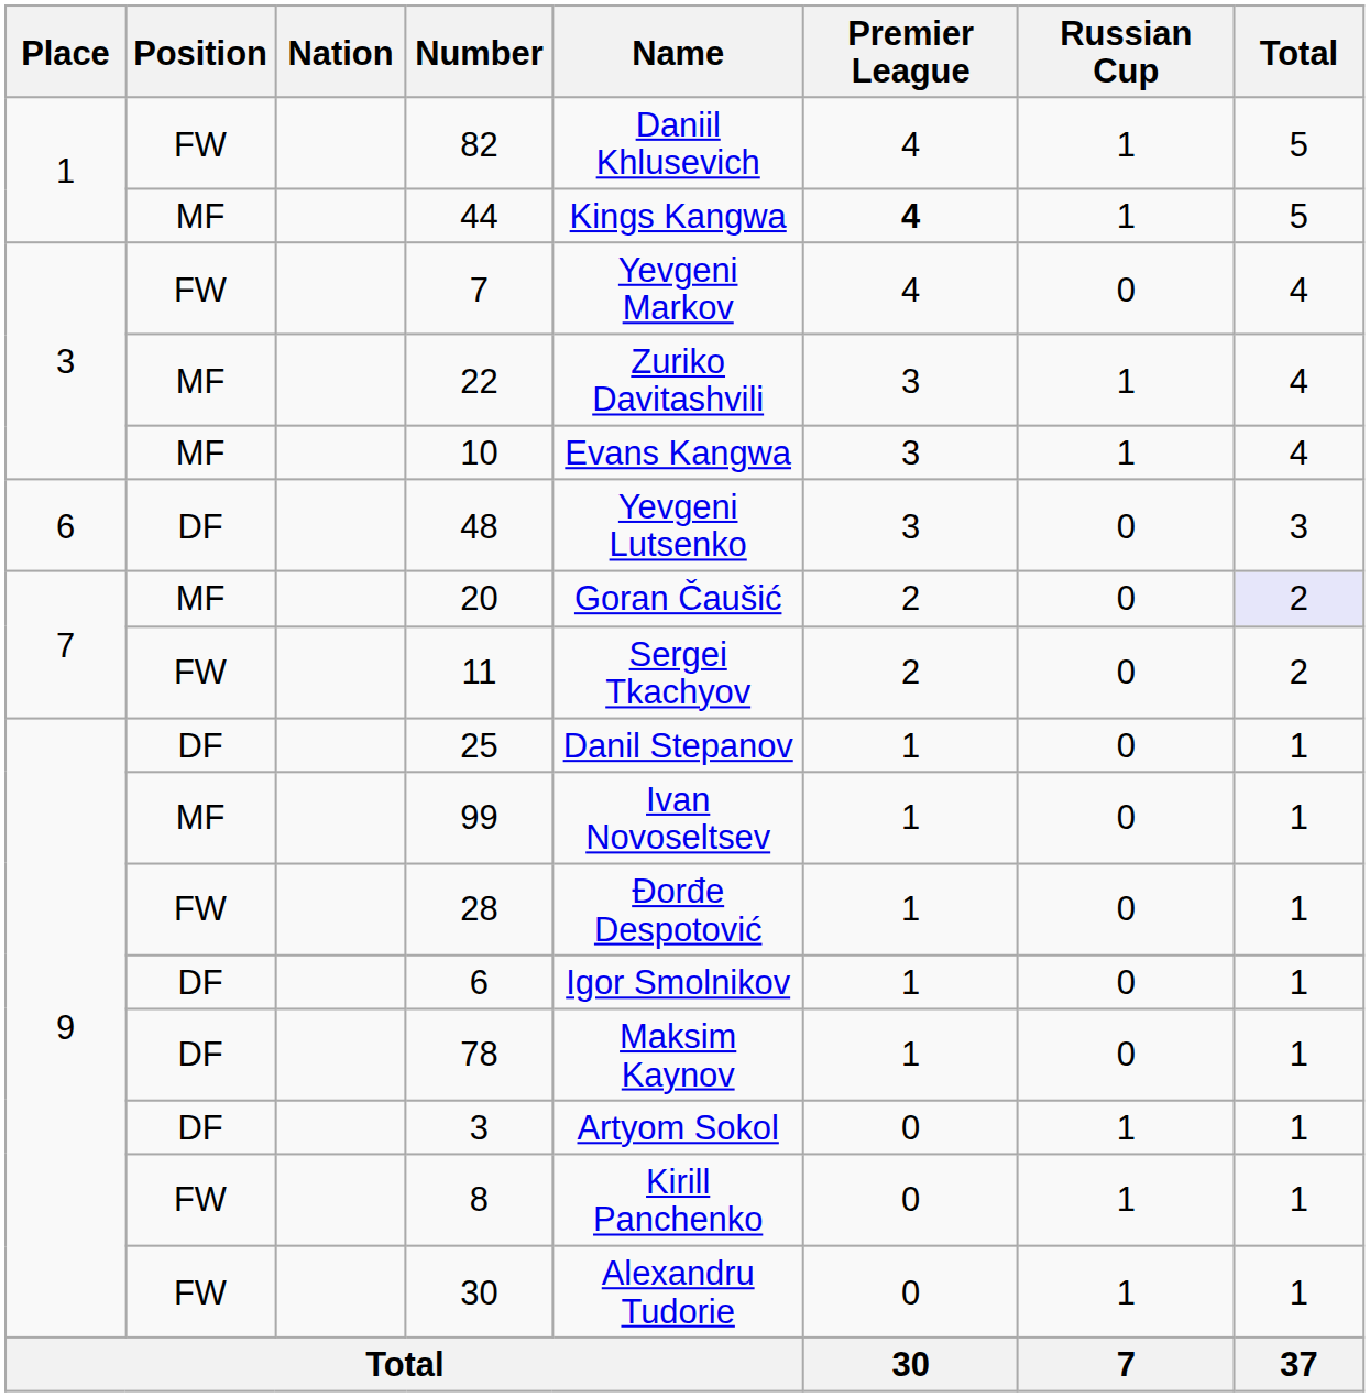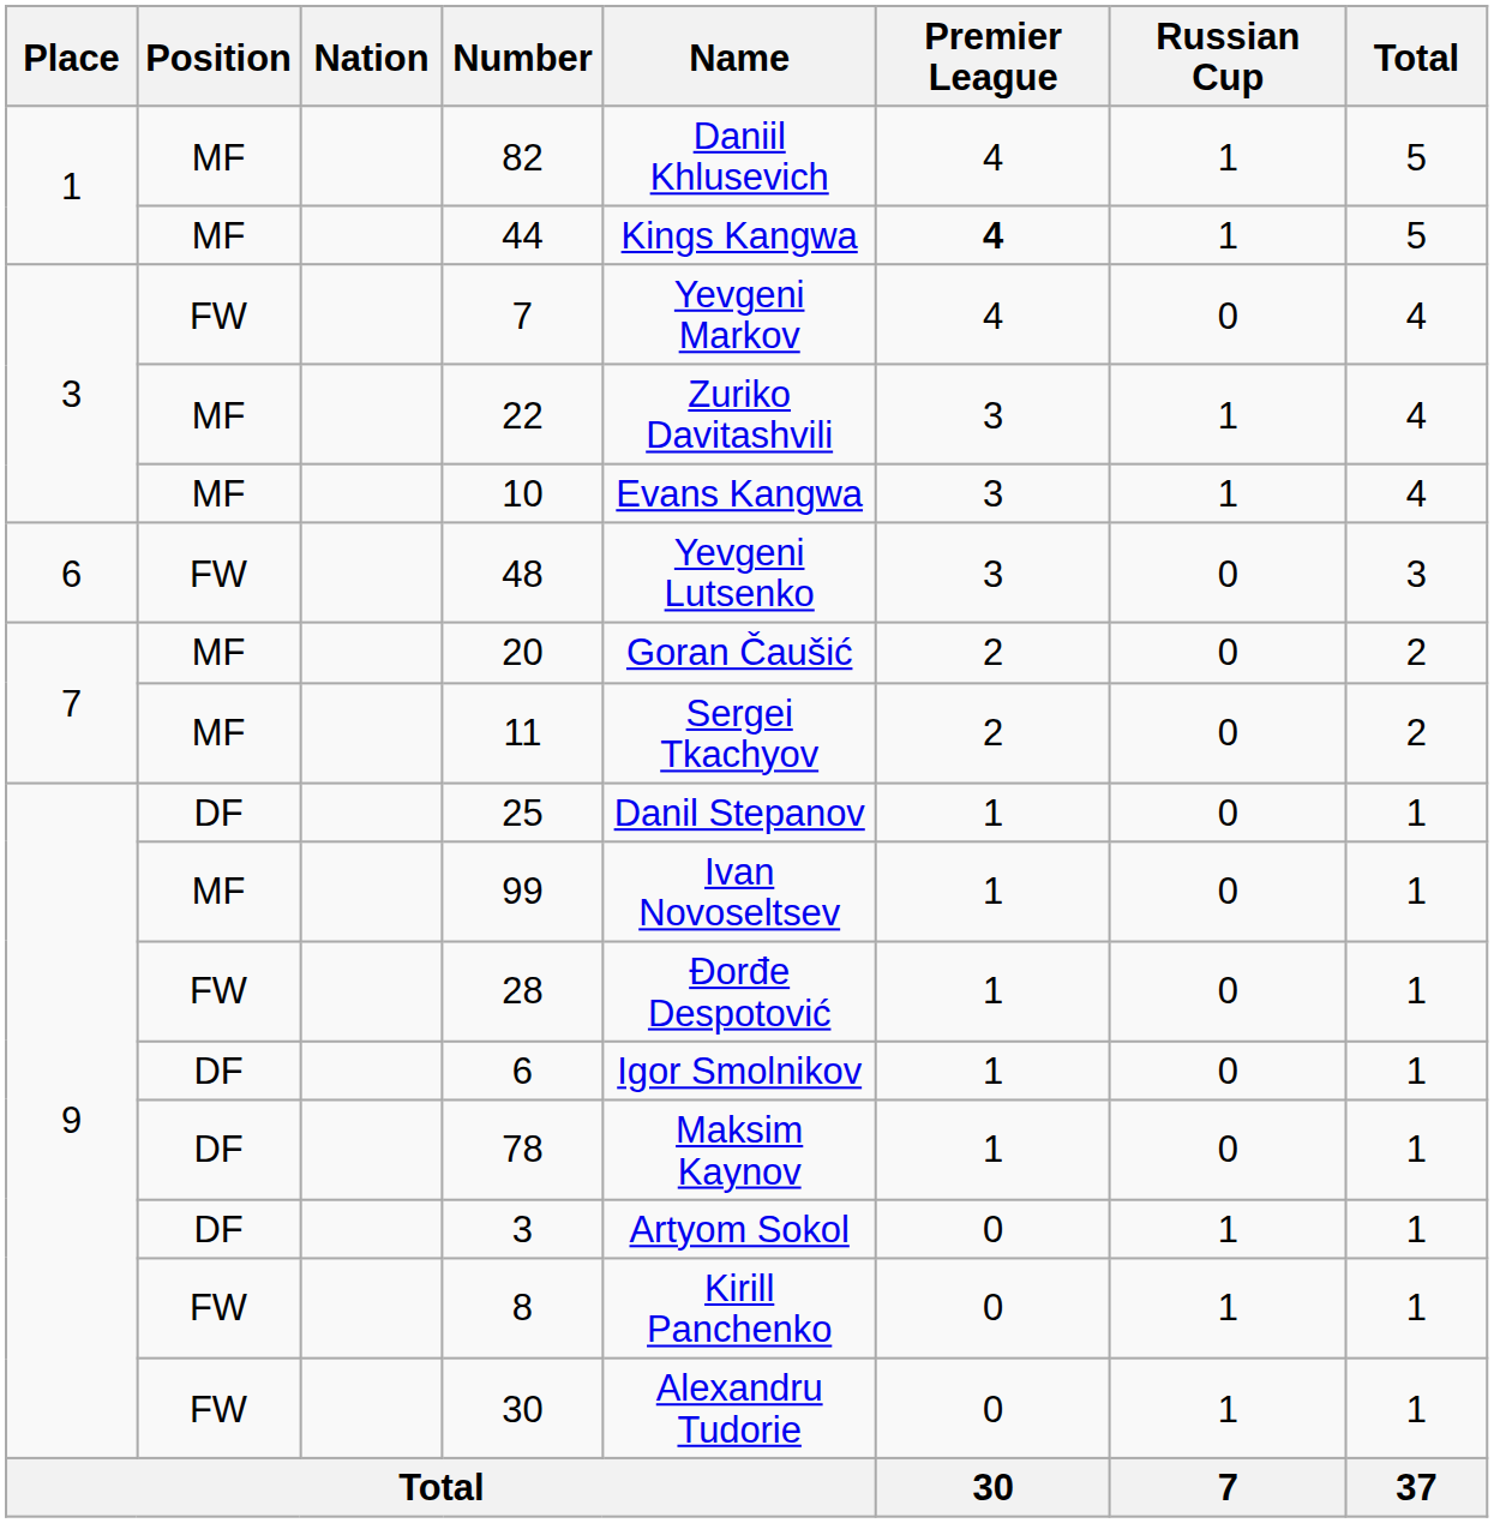82 | Position: FW -> MF
48 | Position: DF -> FW
20 | Total: lavender background -> no background
11 | Position: FW -> MF
